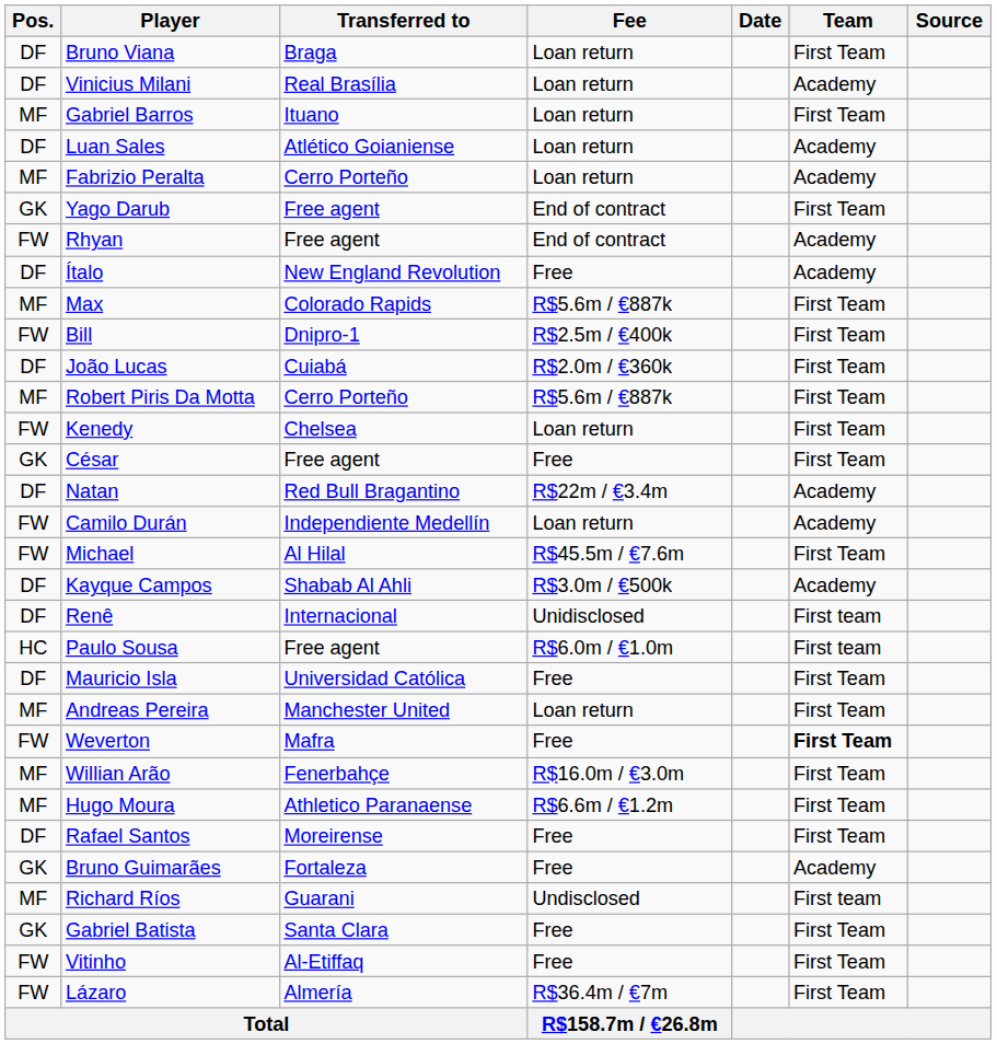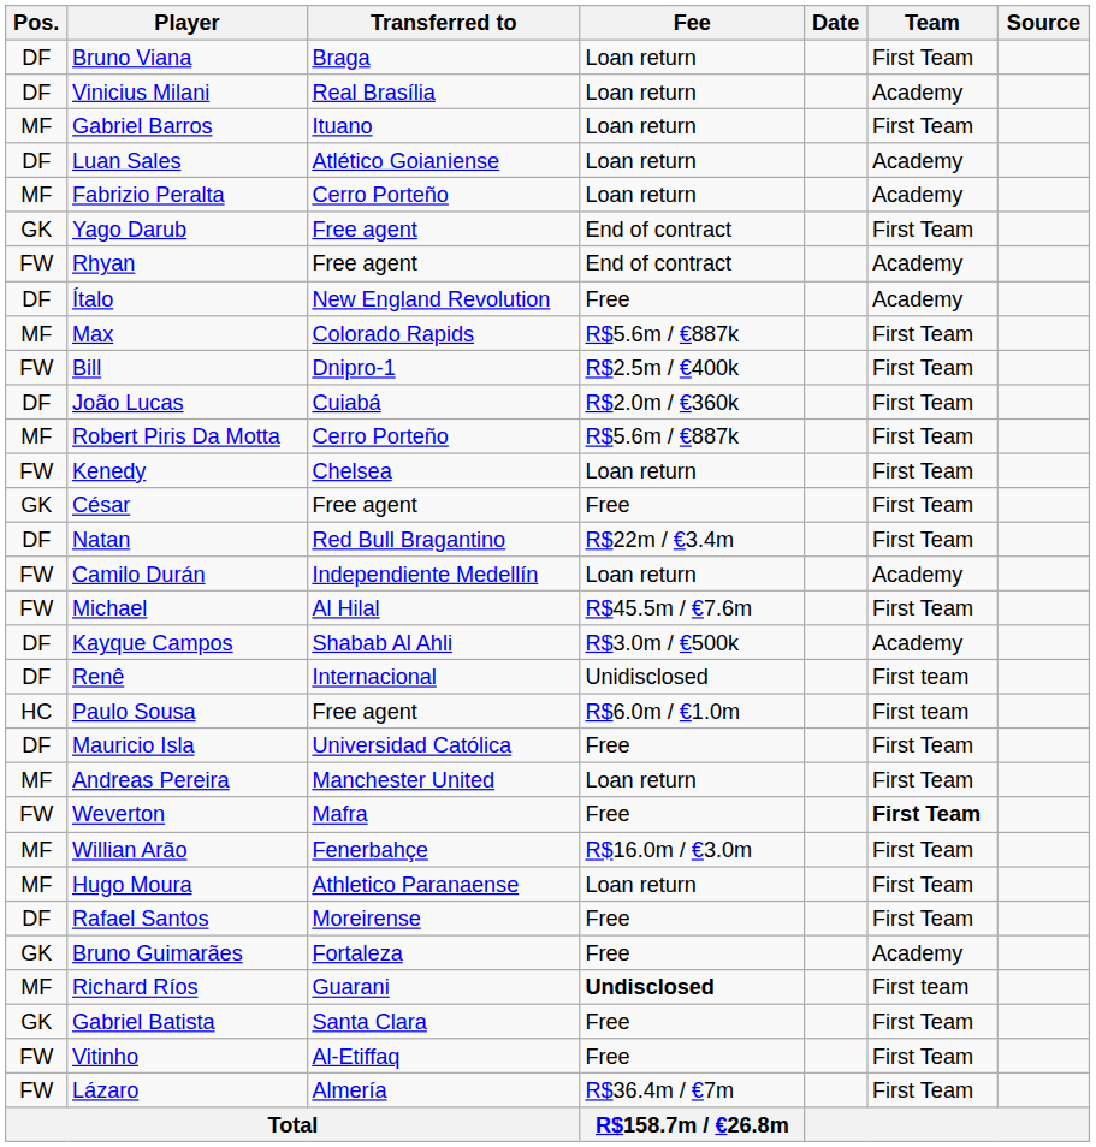Natan | Team: Academy -> First Team
Hugo Moura | Fee: R$6.6m / €1.2m -> Loan return
Richard Ríos | Fee: normal -> bold
